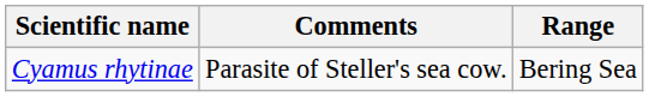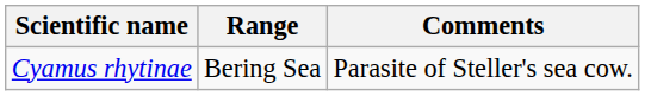columns swapped: Range <-> Comments
